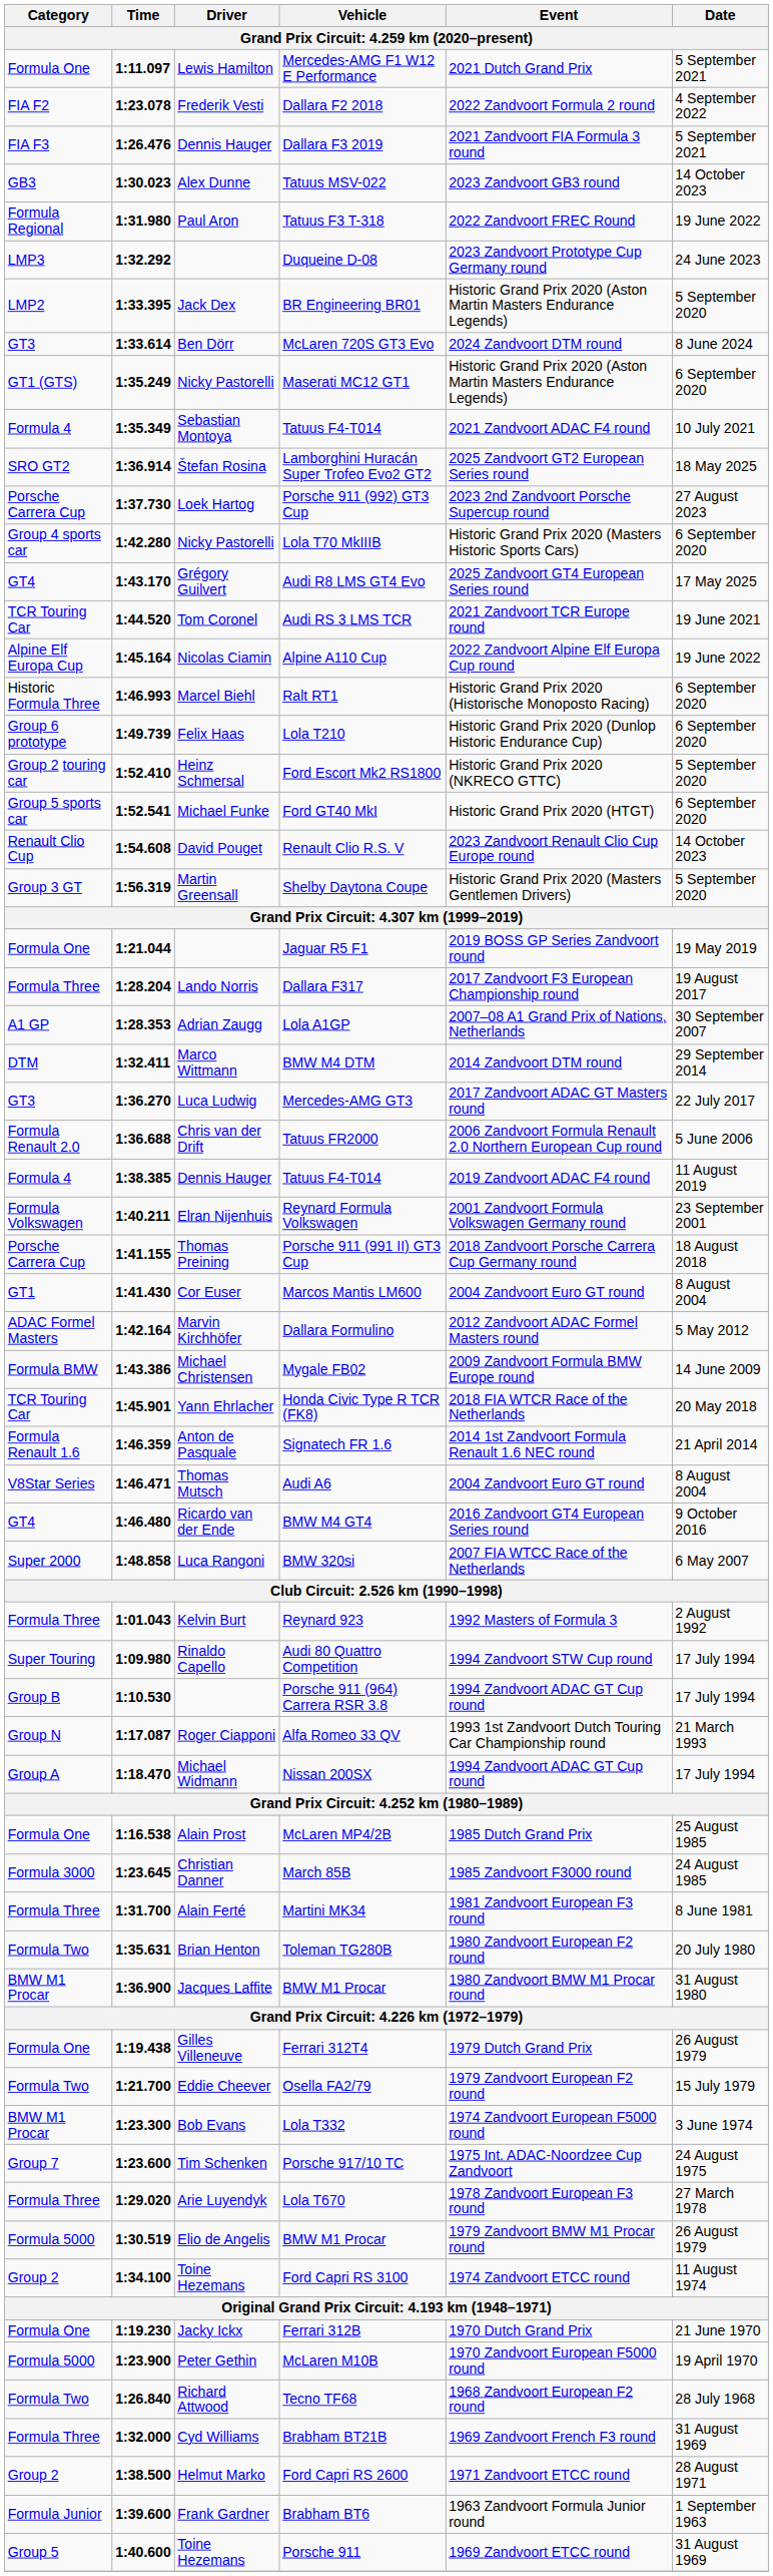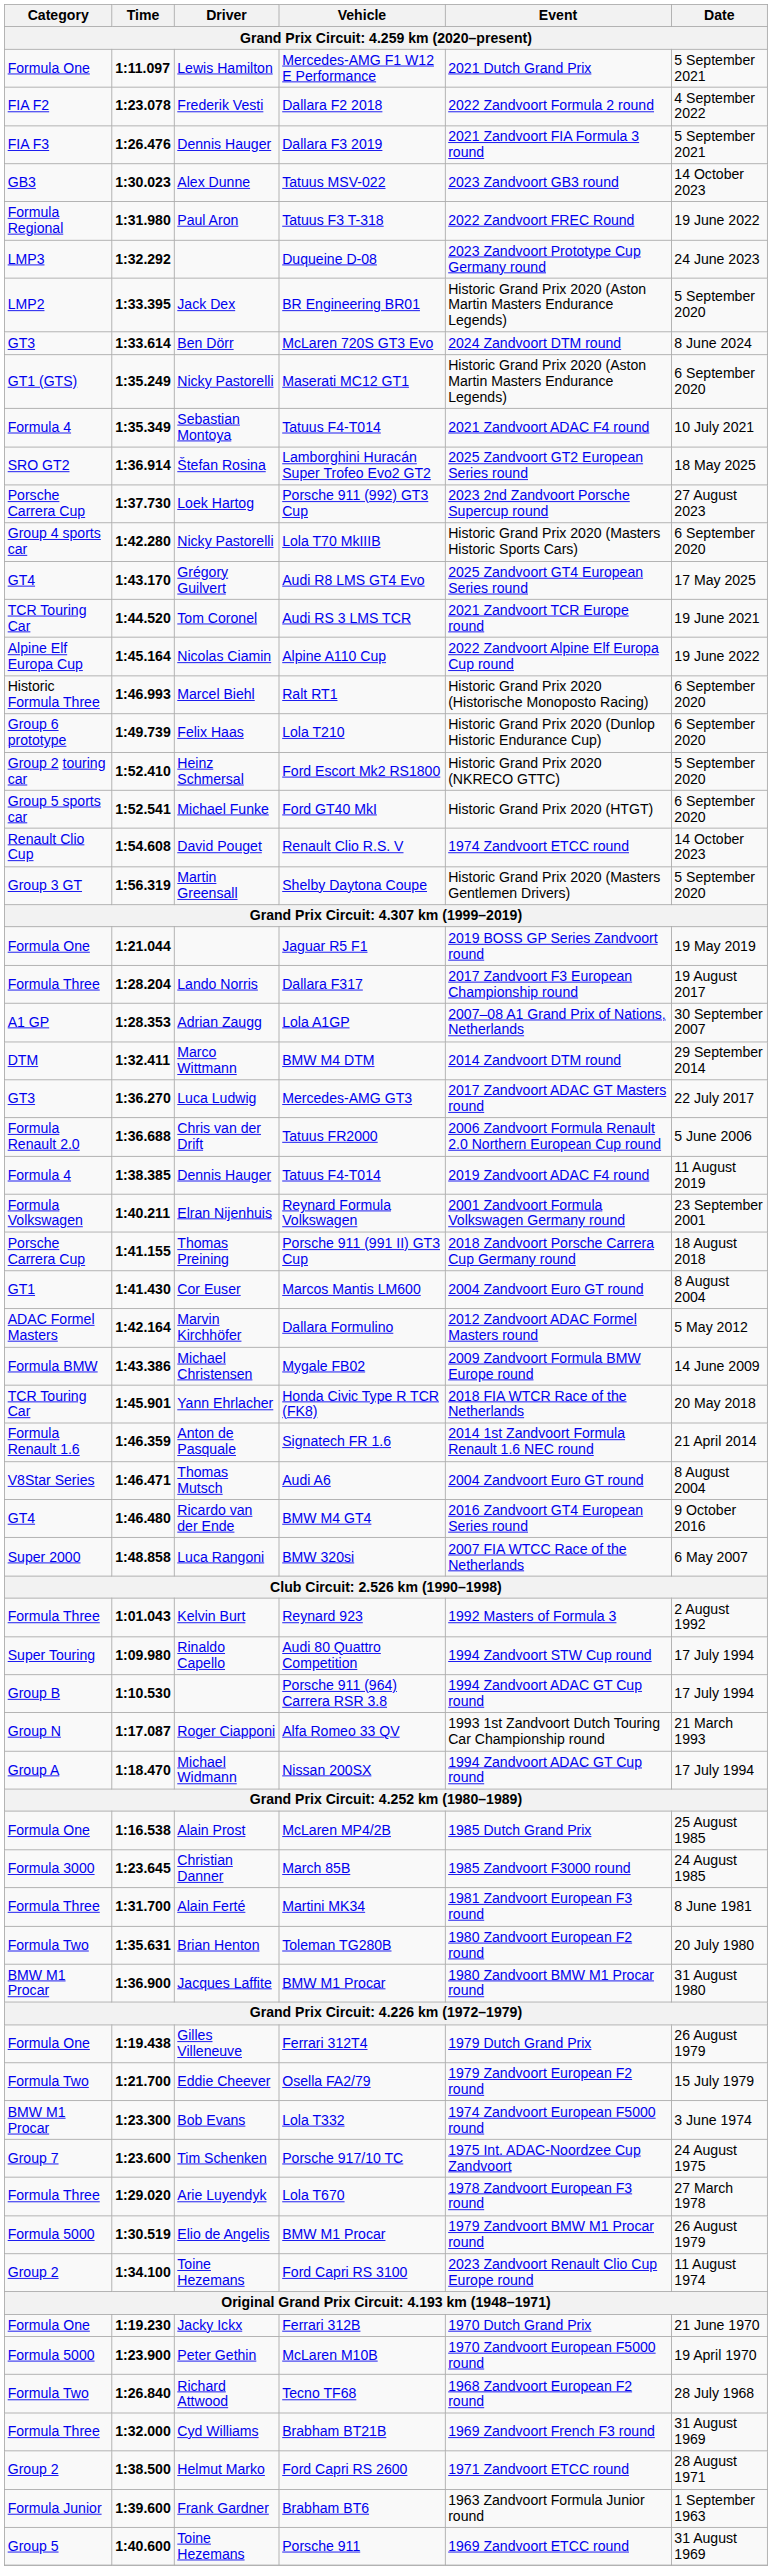Renault Clio R.S. V | Event: 2023 Zandvoort Renault Clio Cup Europe round -> 1974 Zandvoort ETCC round
Ford Capri RS 3100 | Event: 1974 Zandvoort ETCC round -> 2023 Zandvoort Renault Clio Cup Europe round
